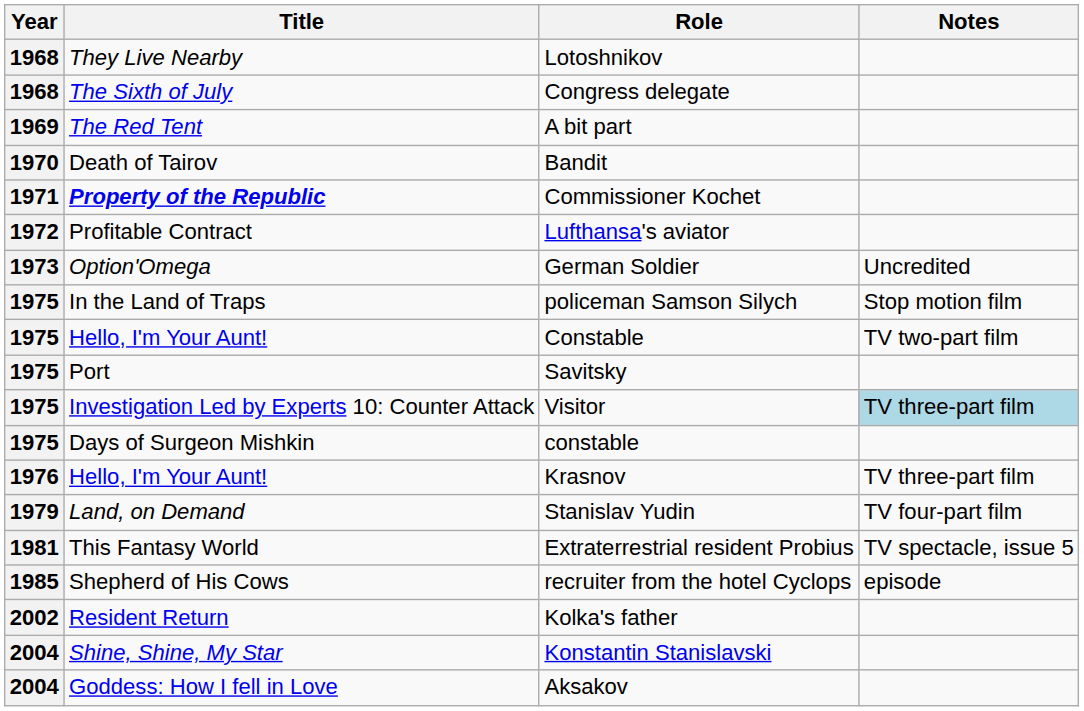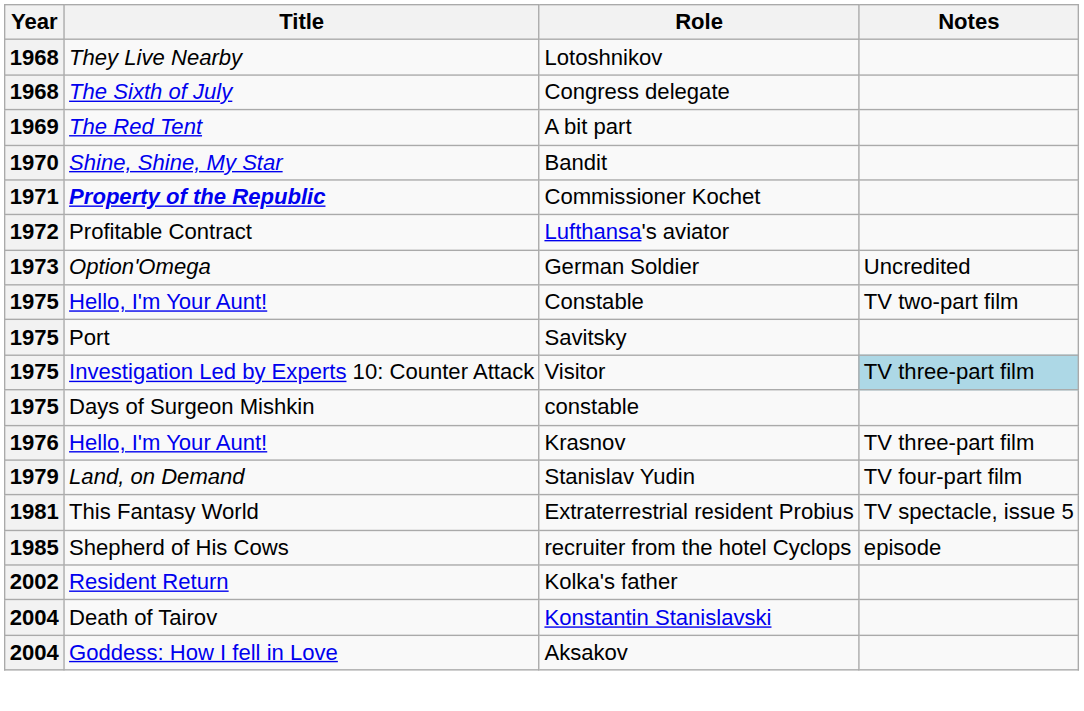Bandit | Title: Death of Tairov -> Shine, Shine, My Star
- row: 1975 | In the Land of Traps | policeman Samson Silych | Stop motion film
Konstantin Stanislavski | Title: Shine, Shine, My Star -> Death of Tairov
